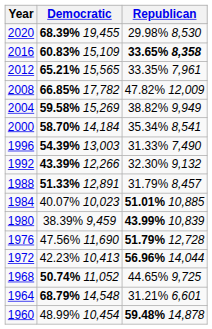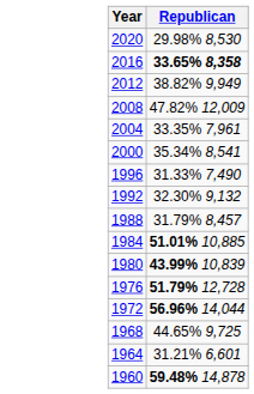- column: Democratic | 68.39% 19,455 | 60.83% 15,109 | 65.21% 15,565 | 66.85% 17,782 | 59.58% 15,269 | 58.70% 14,184 | 54.39% 13,003 | 43.39% 12,266 | 51.33% 12,891 | 40.07% 10,023 | 38.39% 9,459 | 47.56% 11,690 | 42.23% 10,413 | 50.74% 11,052 | 68.79% 14,548 | 48.99% 10,454
2012 | Republican: 33.35% 7,961 -> 38.82% 9,949
2004 | Republican: 38.82% 9,949 -> 33.35% 7,961
